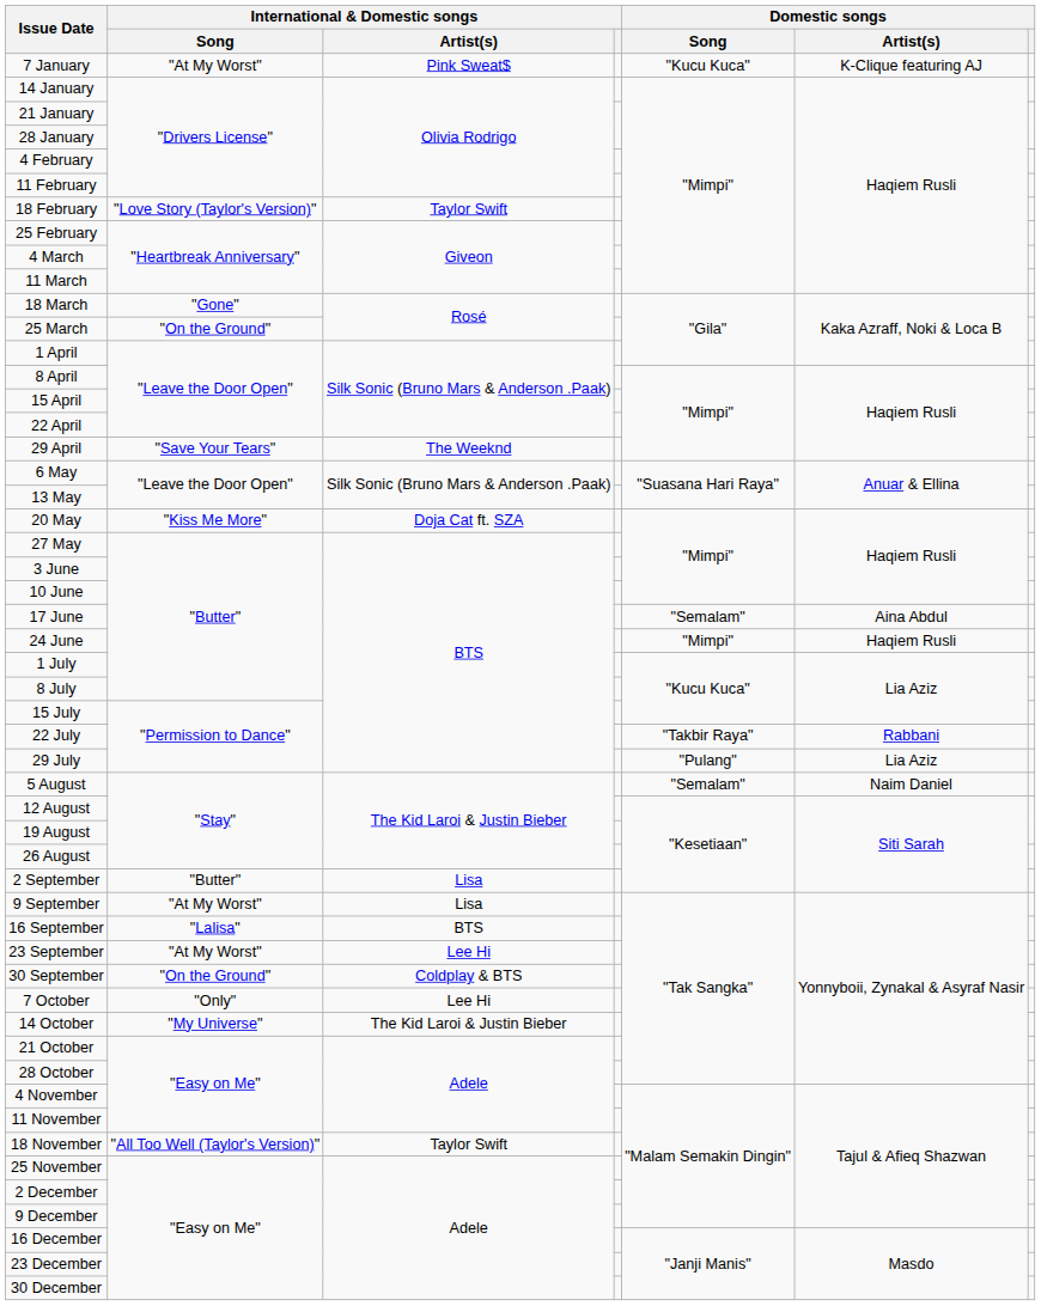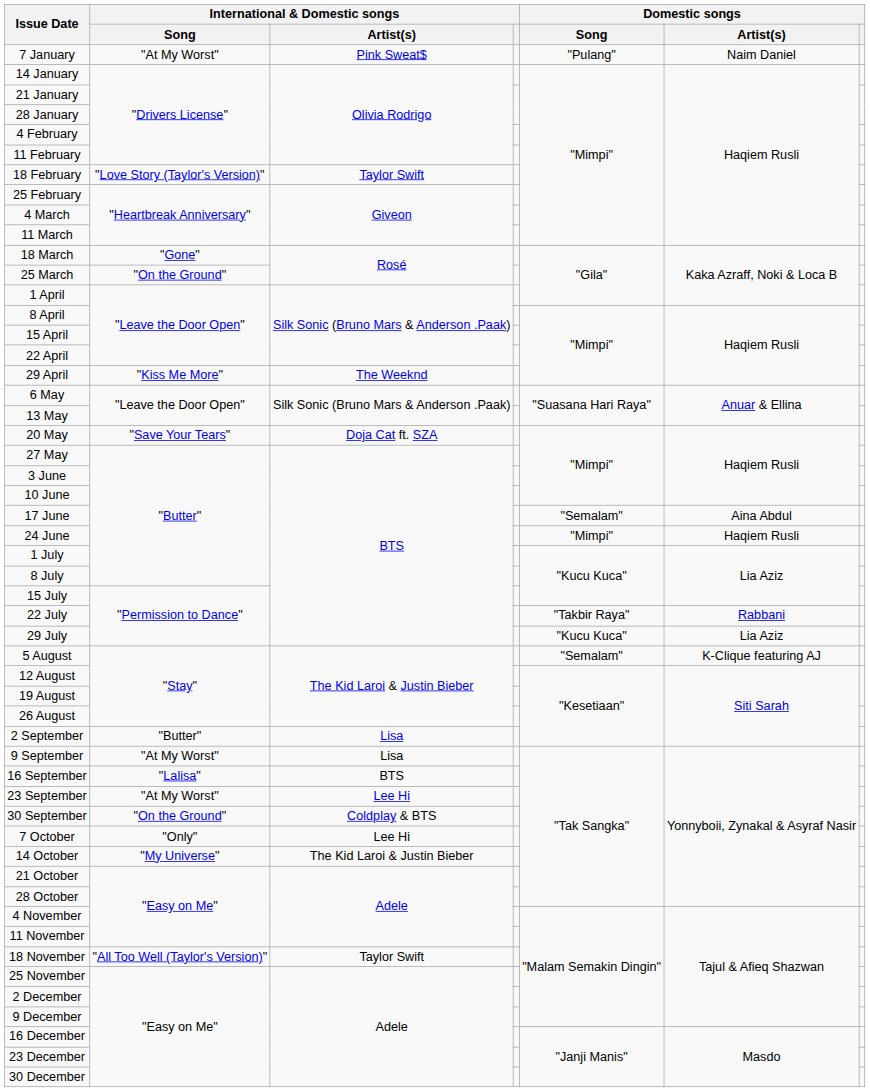7 January | Domestic songs / Song: "Kucu Kuca" -> "Pulang"
7 January | Domestic songs / Artist(s): K-Clique featuring AJ -> Naim Daniel
29 April | International & Domestic songs / Song: "Save Your Tears" -> "Kiss Me More"
20 May | International & Domestic songs / Song: "Kiss Me More" -> "Save Your Tears"
29 July | Domestic songs / Song: "Pulang" -> "Kucu Kuca"
5 August | Domestic songs / Artist(s): Naim Daniel -> K-Clique featuring AJ
